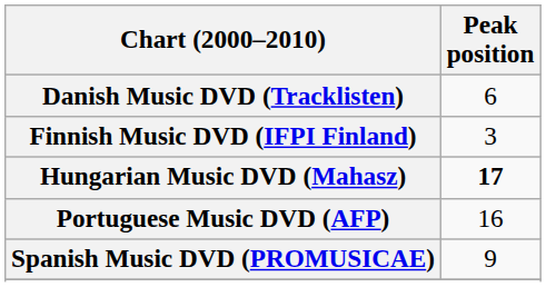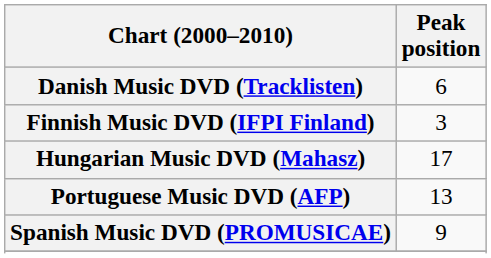Hungarian Music DVD (Mahasz) | Peak position: bold -> normal
Portuguese Music DVD (AFP) | Peak position: 16 -> 13
